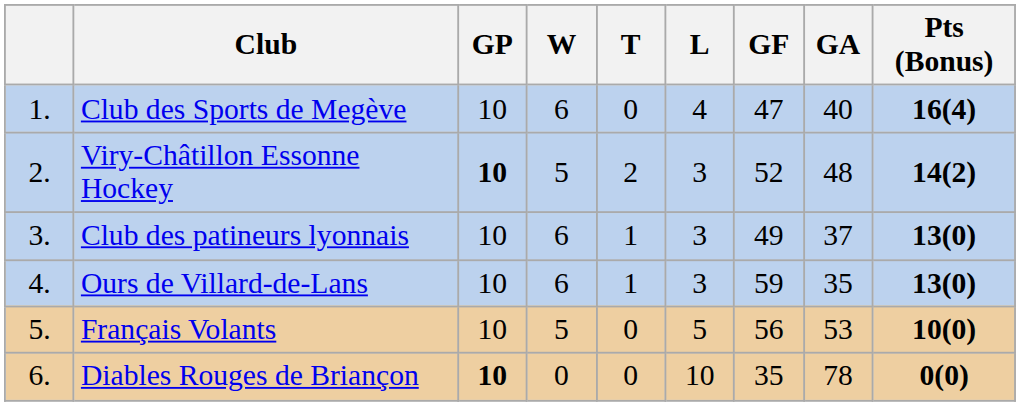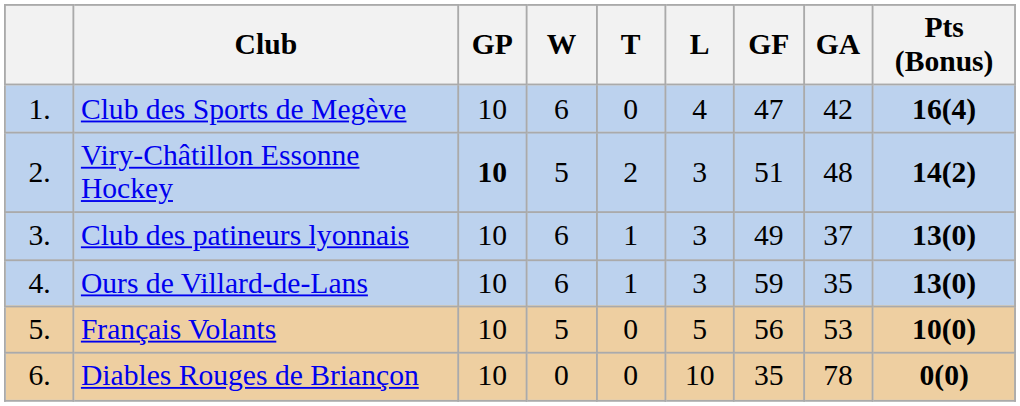Club des Sports de Megève | GA: 40 -> 42
Viry-Châtillon Essonne Hockey | GF: 52 -> 51
Diables Rouges de Briançon | GP: bold -> normal
